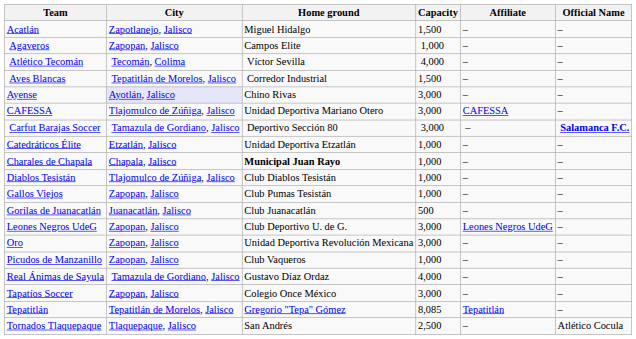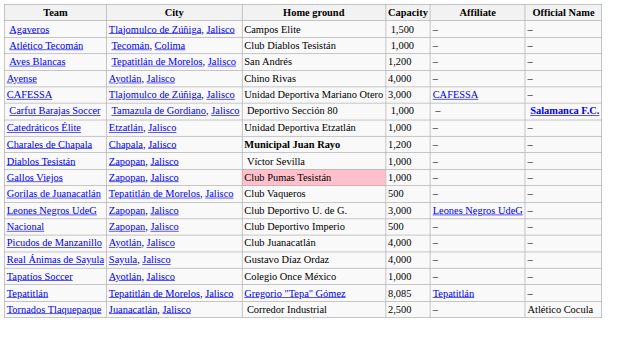- row: Acatlán | Zapotlanejo, Jalisco | Miguel Hidalgo | 1,500 | – | –
Agaveros | City: Zapopan, Jalisco -> Tlajomulco de Zúñiga, Jalisco
Agaveros | Capacity: 1,000 -> 1,500
Atlético Tecomán | Home ground: Víctor Sevilla -> Club Diablos Tesistán
Atlético Tecomán | Capacity: 4,000 -> 1,000
Aves Blancas | Home ground: Corredor Industrial -> San Andrés
Aves Blancas | Capacity: 1,500 -> 1,200
Ayense | City: lavender background -> no background
Ayense | Capacity: 3,000 -> 4,000
Carfut Barajas Soccer | Capacity: 3,000 -> 1,000
Charales de Chapala | Capacity: 1,000 -> 1,200
Diablos Tesistán | City: Tlajomulco de Zúñiga, Jalisco -> Zapopan, Jalisco
Diablos Tesistán | Home ground: Club Diablos Tesistán -> Víctor Sevilla
Gallos Viejos | Home ground: no background -> pink background
Gorilas de Juanacatlán | City: Juanacatlán, Jalisco -> Tepatitlán de Morelos, Jalisco
Gorilas de Juanacatlán | Home ground: Club Juanacatlán -> Club Vaqueros
+ row: Nacional | Zapopan, Jalisco | Club Deportivo Imperio | 500 | – | –
- row: Oro | Zapopan, Jalisco | Unidad Deportiva Revolución Mexicana | 3,000 | – | –
Picudos de Manzanillo | City: Zapopan, Jalisco -> Ayotlán, Jalisco
Picudos de Manzanillo | Home ground: Club Vaqueros -> Club Juanacatlán
Picudos de Manzanillo | Capacity: 1,000 -> 4,000
Real Ánimas de Sayula | City: Tamazula de Gordiano, Jalisco -> Sayula, Jalisco
Tapatíos Soccer | City: Zapopan, Jalisco -> Ayotlán, Jalisco
Tapatíos Soccer | Capacity: 3,000 -> 1,000
Tornados Tlaquepaque | City: Tlaquepaque, Jalisco -> Juanacatlán, Jalisco
Tornados Tlaquepaque | Home ground: San Andrés -> Corredor Industrial
